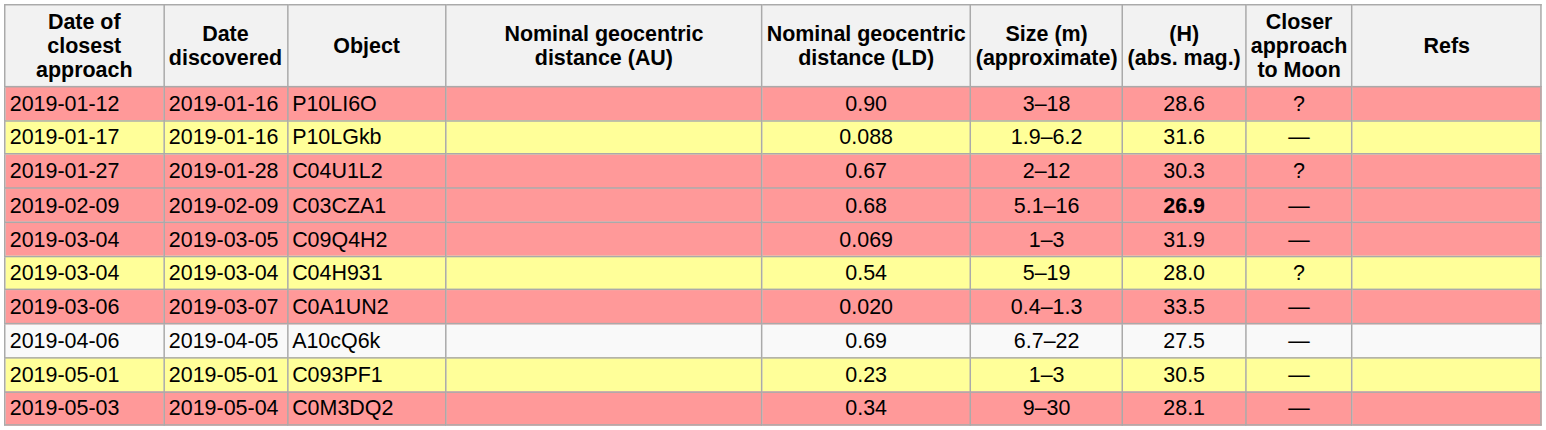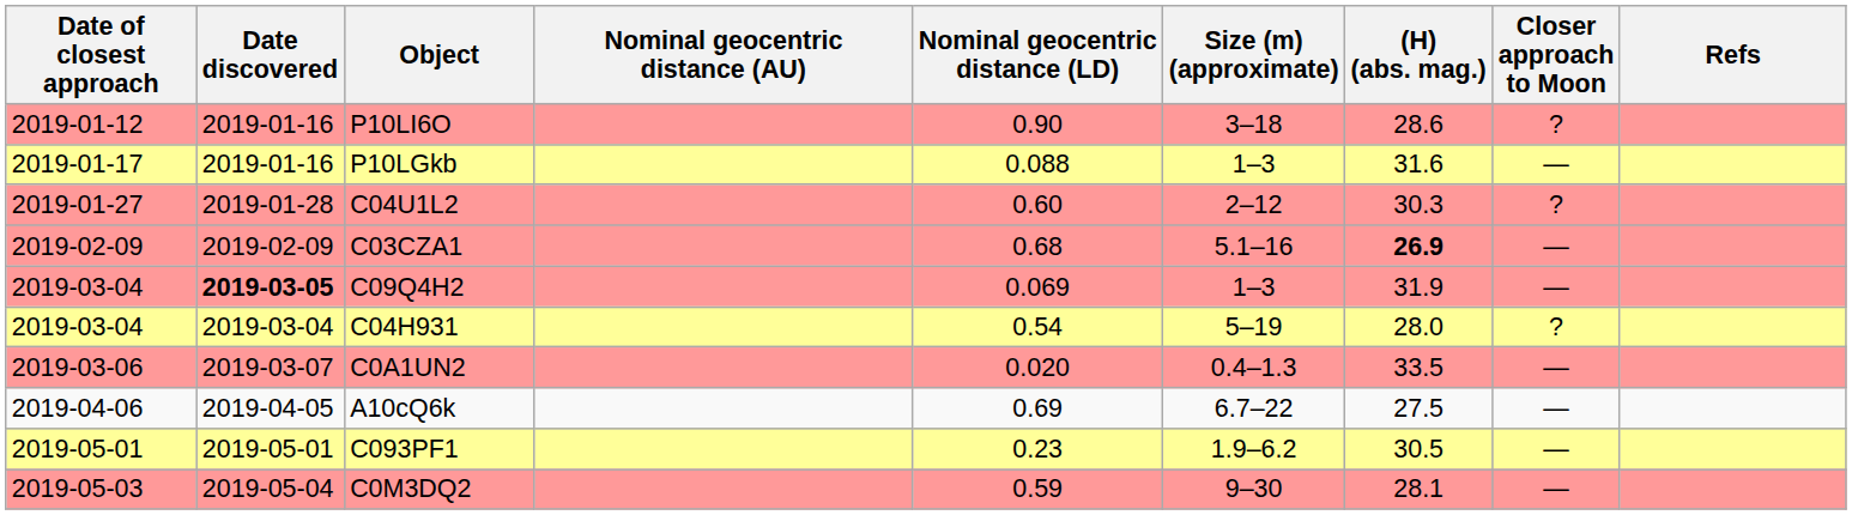P10LGkb | Size (m) (approximate): 1.9–6.2 -> 1–3
C04U1L2 | Nominal geocentric distance (LD): 0.67 -> 0.60
C09Q4H2 | Date discovered: normal -> bold
C093PF1 | Size (m) (approximate): 1–3 -> 1.9–6.2
C0M3DQ2 | Nominal geocentric distance (LD): 0.34 -> 0.59
